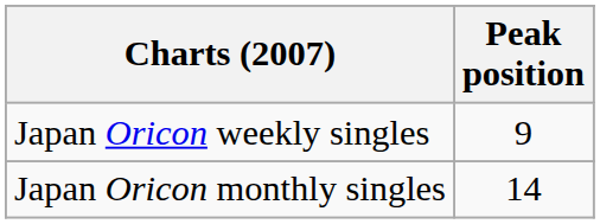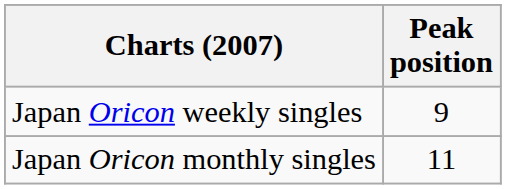Japan Oricon monthly singles | Peak position: 14 -> 11
